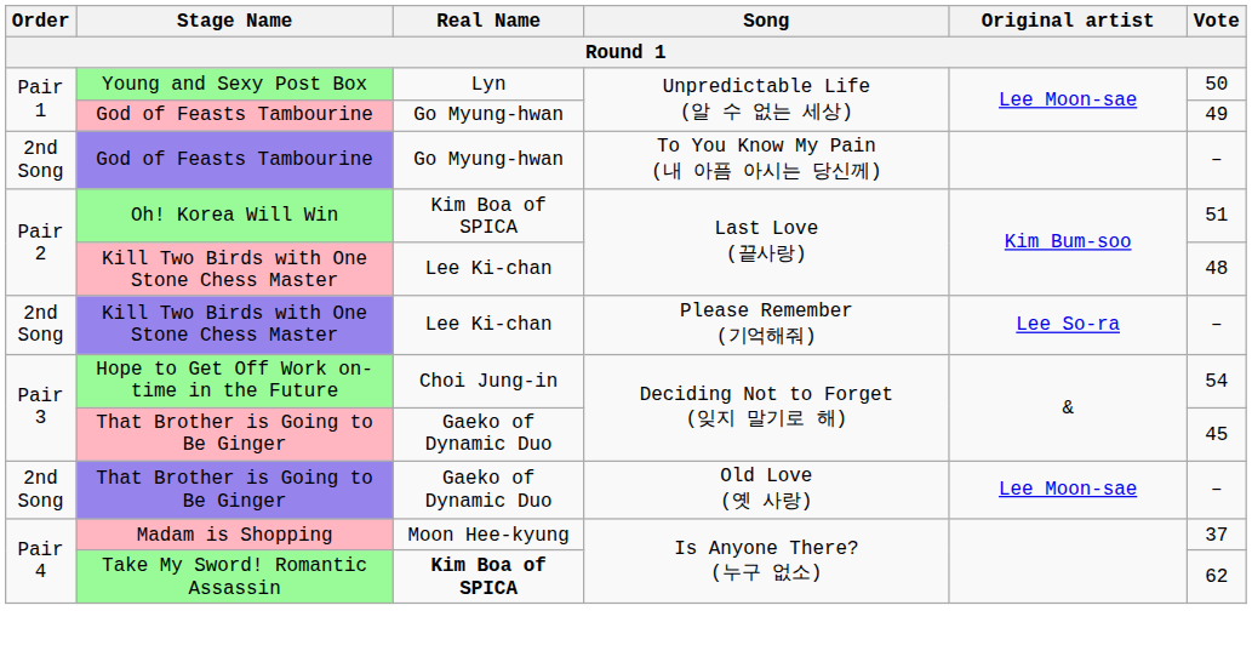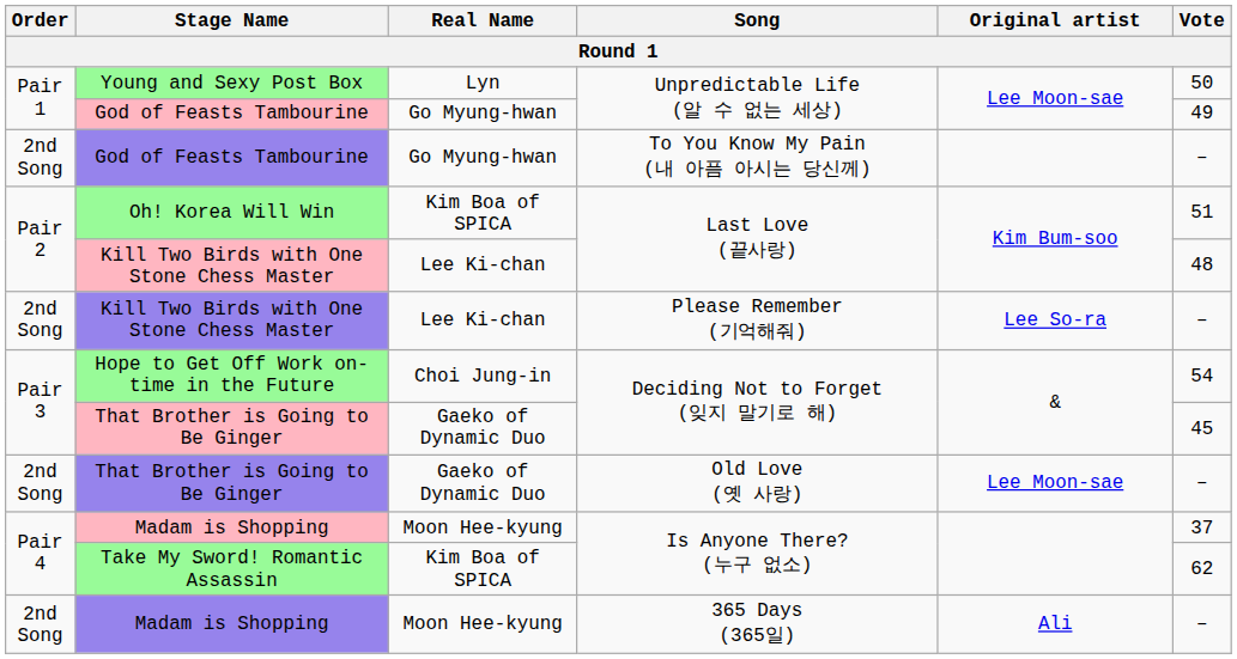Take My Sword! Romantic Assassin | Real Name: bold -> normal
+ row: 2nd Song | Madam is Shopping | Moon Hee-kyung | 365 Days (365일) | Ali | –
